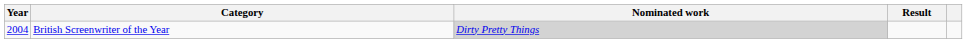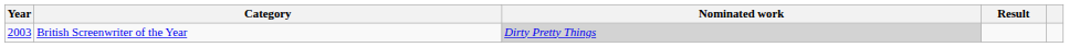British Screenwriter of the Year | Year: 2004 -> 2003
